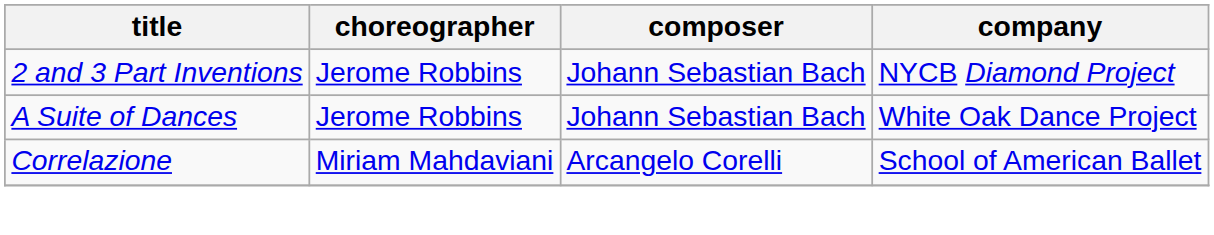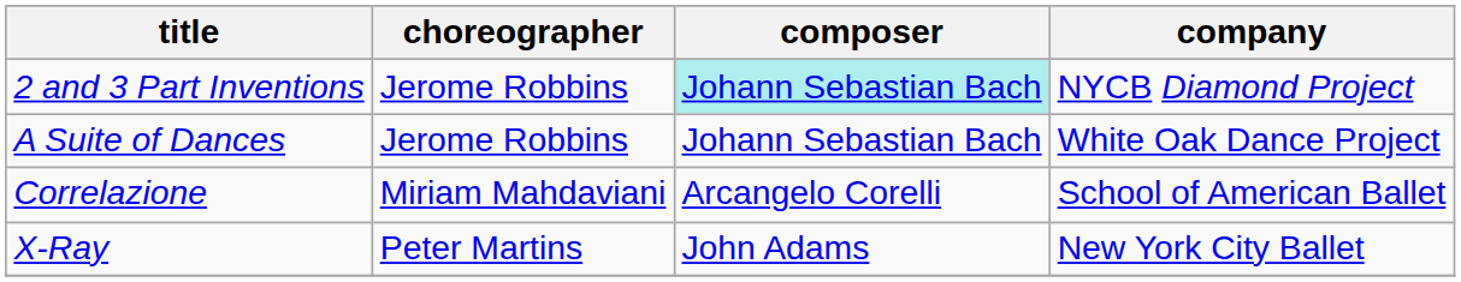2 and 3 Part Inventions | composer: no background -> paleturquoise background
+ row: X-Ray | Peter Martins | John Adams | New York City Ballet
